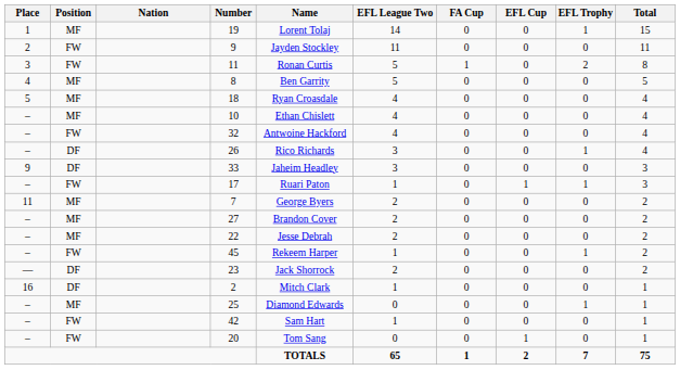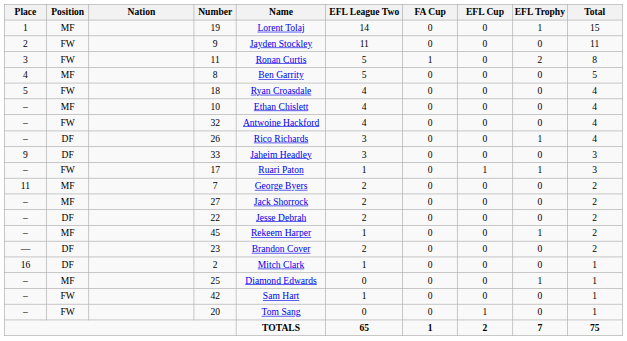18 | Position: MF -> FW
27 | Name: Brandon Cover -> Jack Shorrock
22 | Position: MF -> DF
45 | Position: FW -> MF
23 | Name: Jack Shorrock -> Brandon Cover
